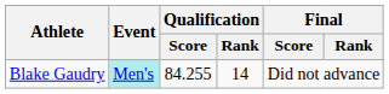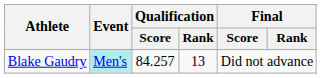Blake Gaudry | Qualification / Score: 84.255 -> 84.257
Blake Gaudry | Qualification / Rank: 14 -> 13
